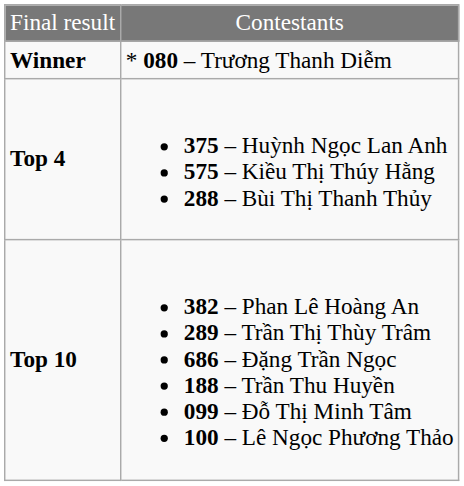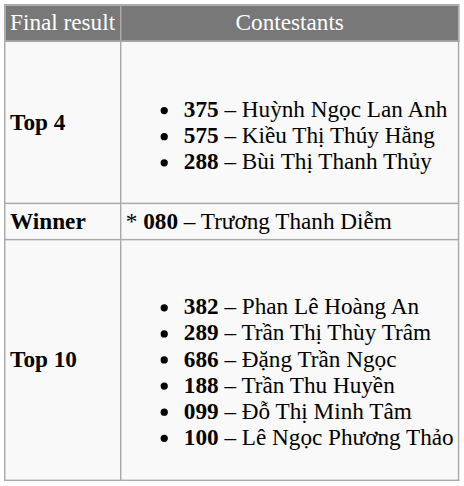rows swapped: Winner <-> Top 4
